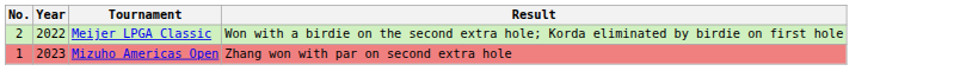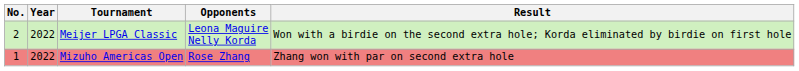+ column: Opponents | Leona Maguire Nelly Korda | Rose Zhang
Mizuho Americas Open | Year: 2023 -> 2022
